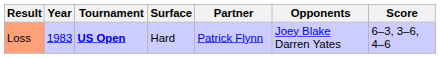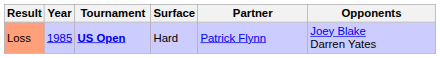- column: Score | 6–3, 3–6, 4–6
Loss | Year: 1983 -> 1985
